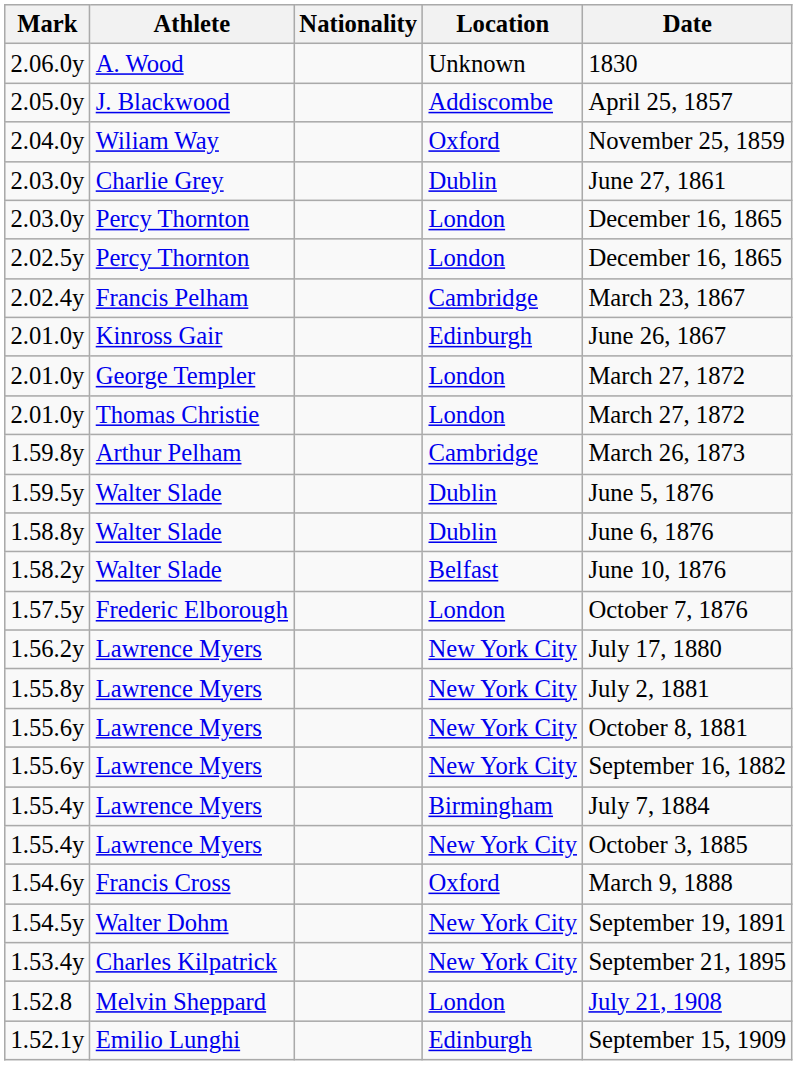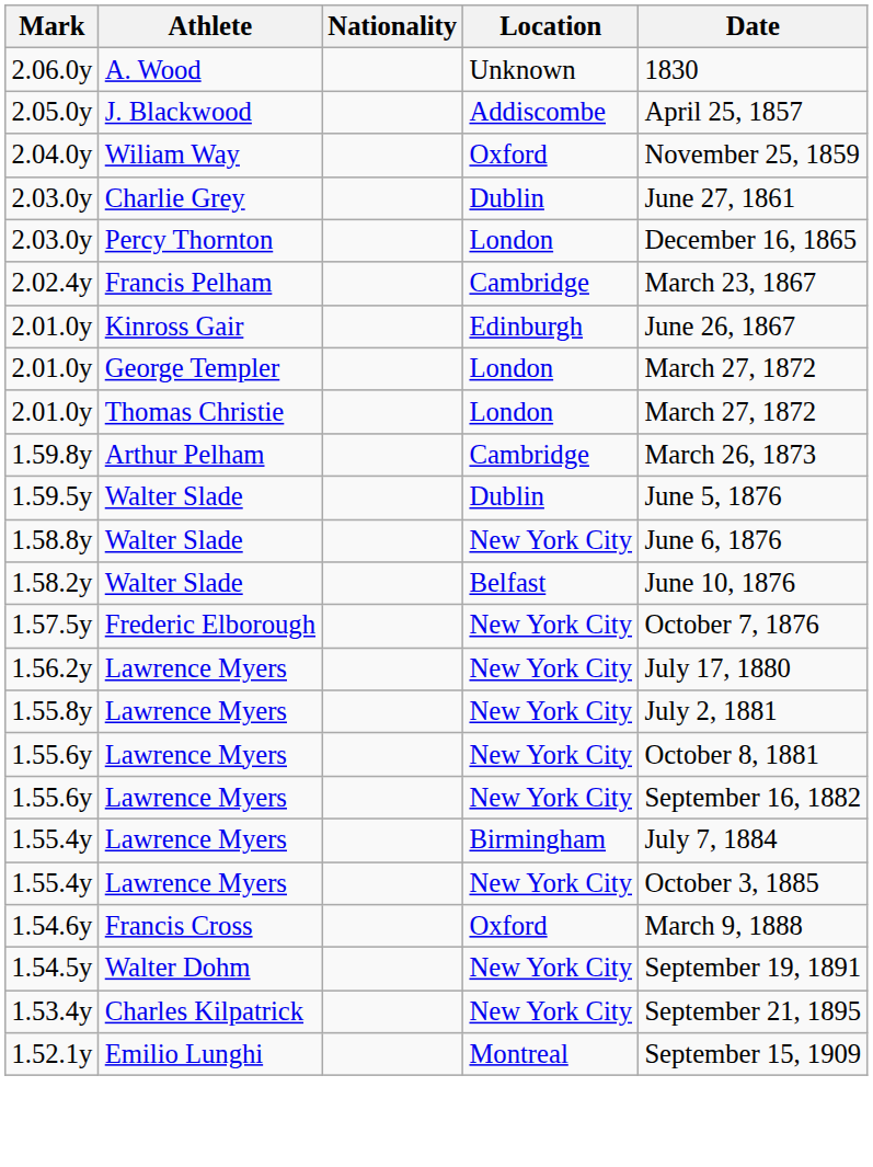- row: 2.02.5y | Percy Thornton | London | December 16, 1865
1.58.8y | Location: Dublin -> New York City
1.57.5y | Location: London -> New York City
- row: 1.52.8 | Melvin Sheppard | London | July 21, 1908
1.52.1y | Location: Edinburgh -> Montreal
